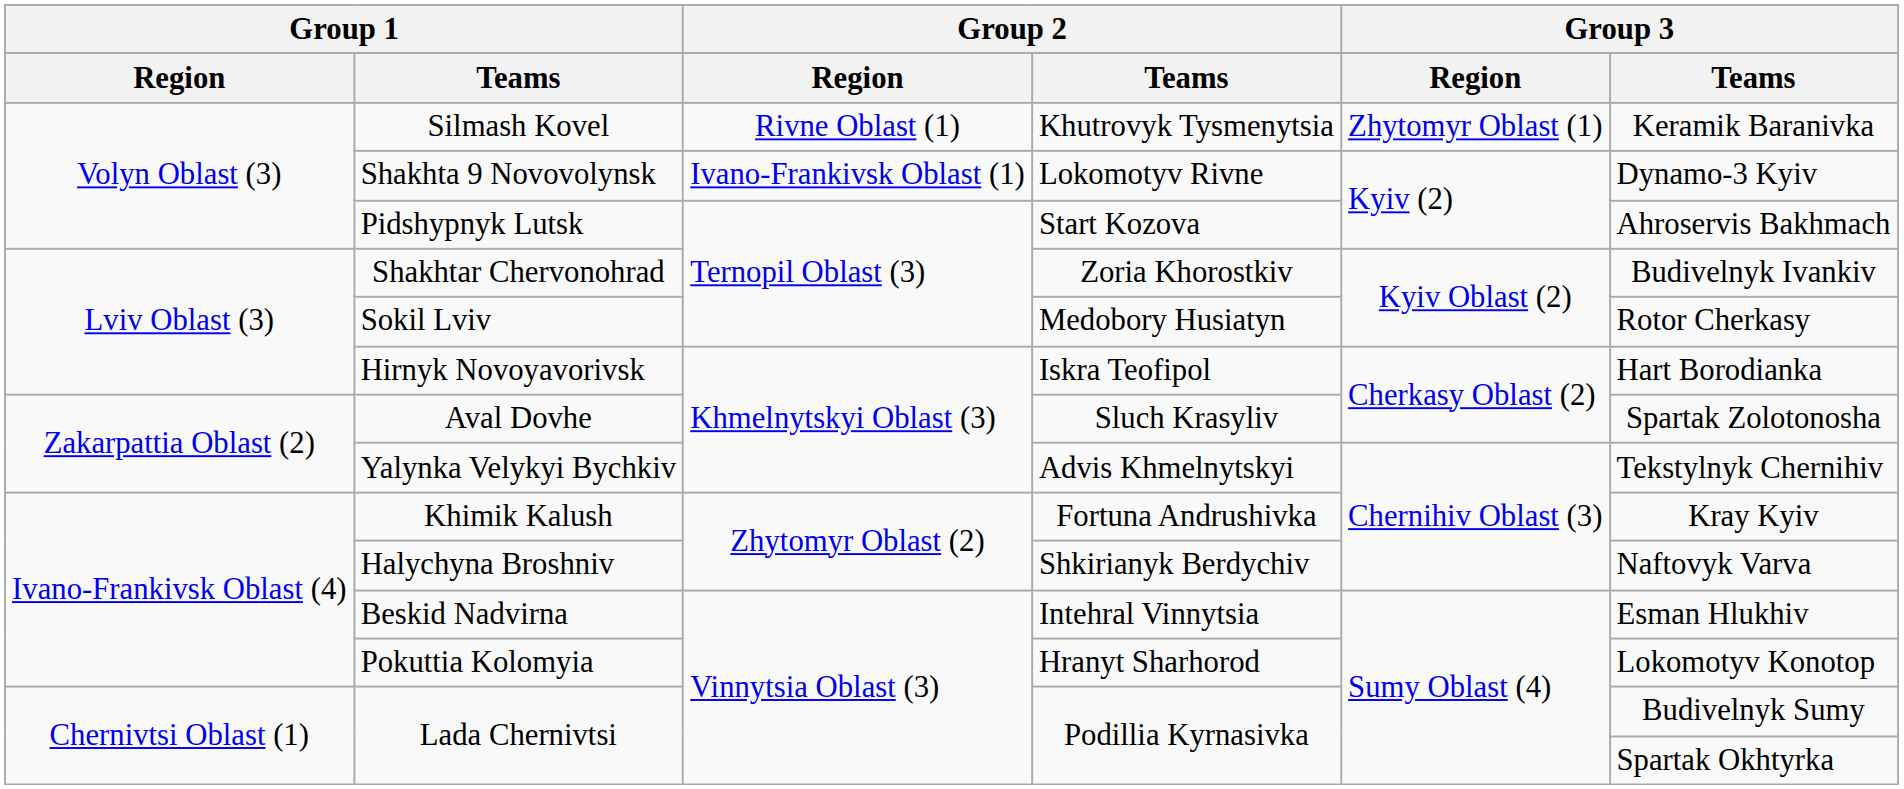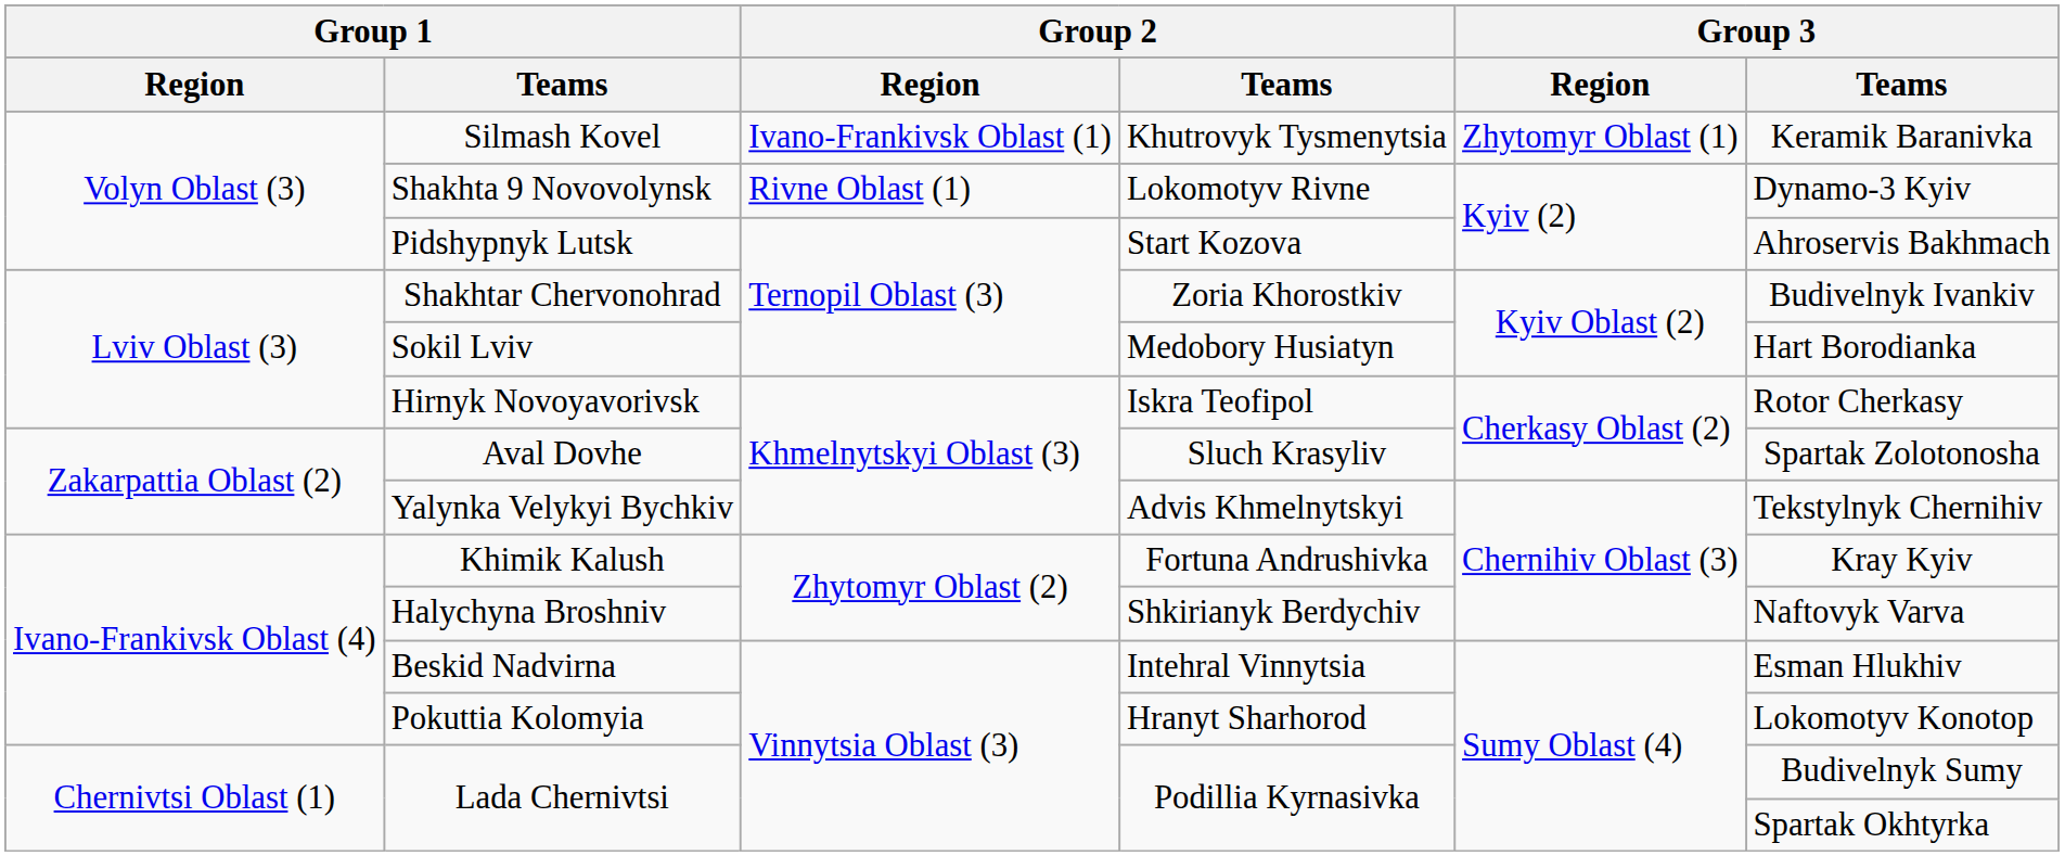Silmash Kovel | Group 2 / Region: Rivne Oblast (1) -> Ivano-Frankivsk Oblast (1)
Shakhta 9 Novovolynsk | Group 2 / Region: Ivano-Frankivsk Oblast (1) -> Rivne Oblast (1)
Sokil Lviv | Group 3 / Teams: Rotor Cherkasy -> Hart Borodianka
Hirnyk Novoyavorivsk | Group 3 / Teams: Hart Borodianka -> Rotor Cherkasy
